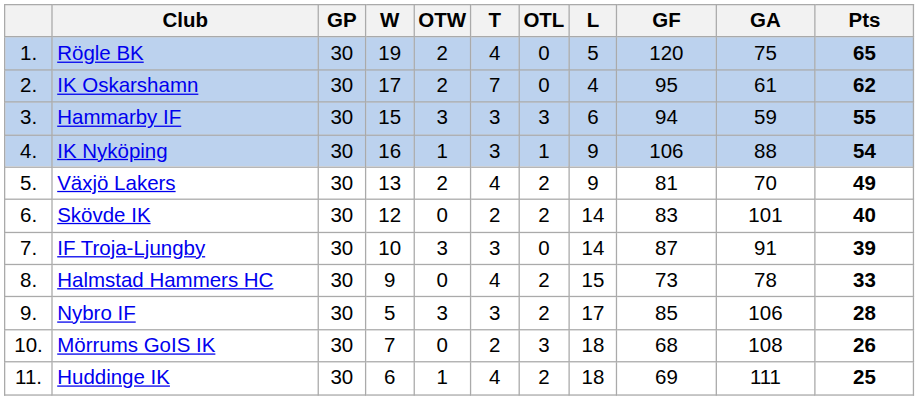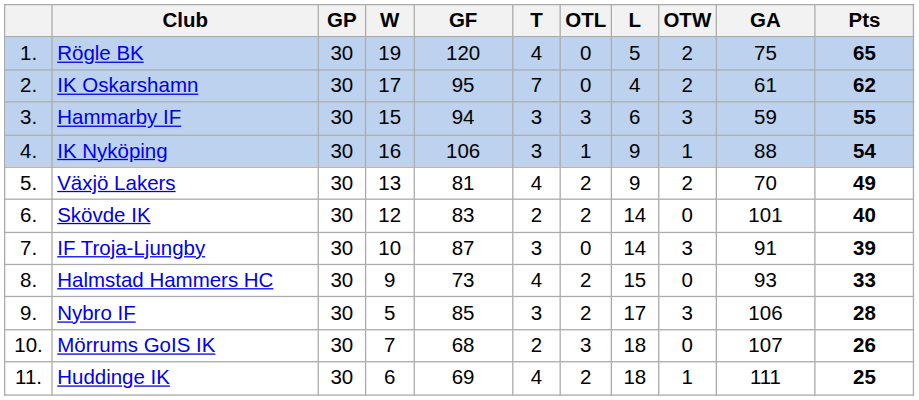columns swapped: OTW <-> GF
Halmstad Hammers HC | GA: 78 -> 93
Mörrums GoIS IK | GA: 108 -> 107
